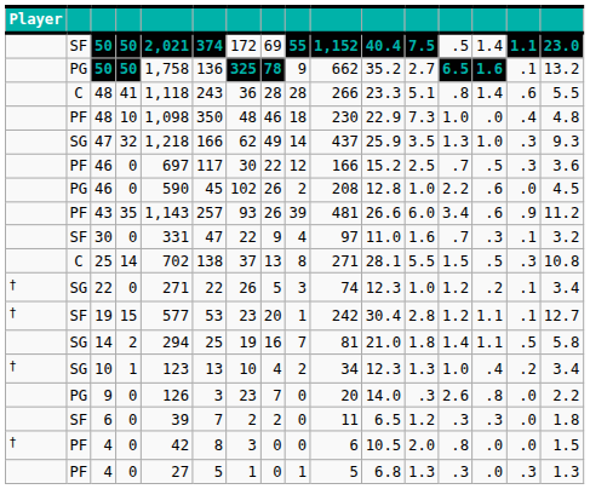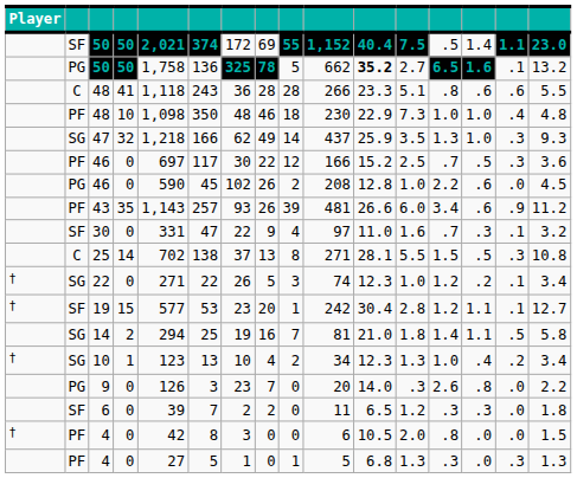PG / 50 | column 9: 9 -> 5
PG / 50 | column 11: normal -> bold
C / 48 | column 14: 1.4 -> .6
PF / 48 | column 14: .0 -> 1.0
